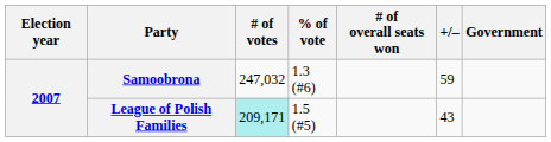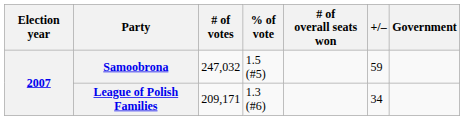Samoobrona | % of vote: 1.3 (#6) -> 1.5 (#5)
League of Polish Families | # of votes: paleturquoise background -> no background
League of Polish Families | % of vote: 1.5 (#5) -> 1.3 (#6)
League of Polish Families | +/–: 43 -> 34
